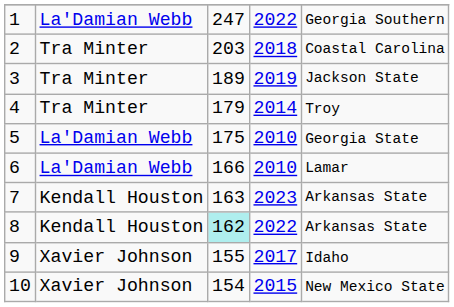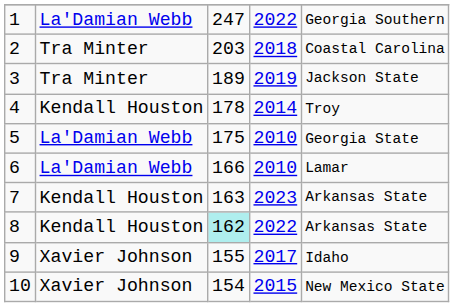4 | column 2: Tra Minter -> Kendall Houston
4 | column 3: 179 -> 178
